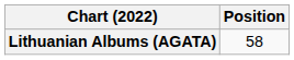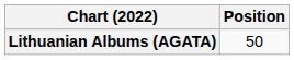Lithuanian Albums (AGATA) | Position: 58 -> 50
